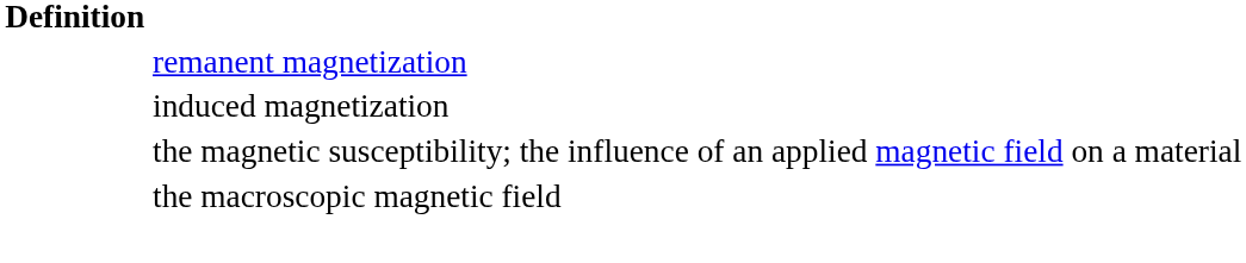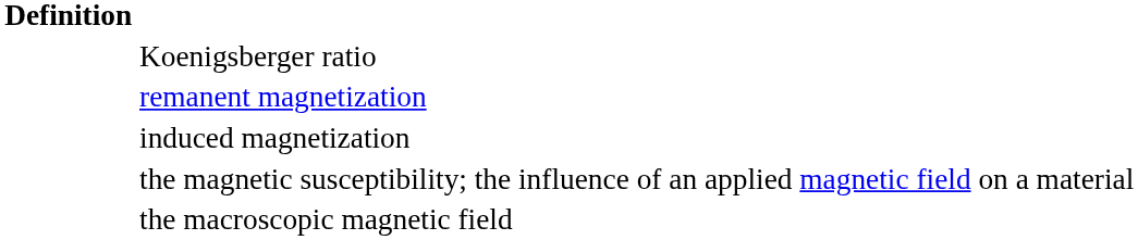+ row: Koenigsberger ratio
